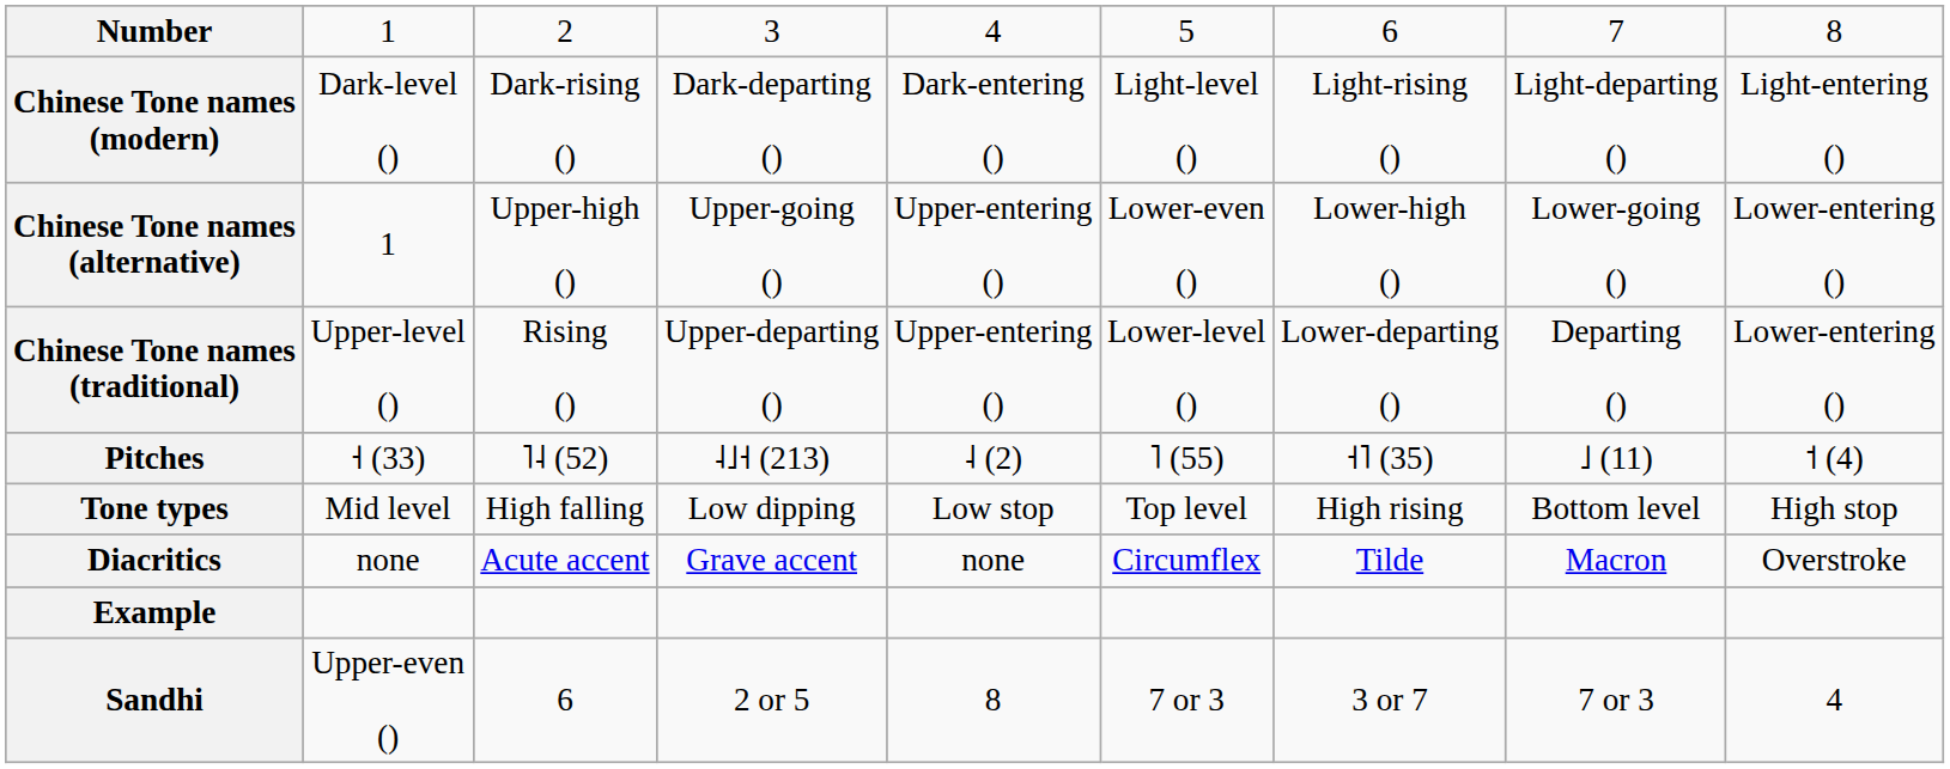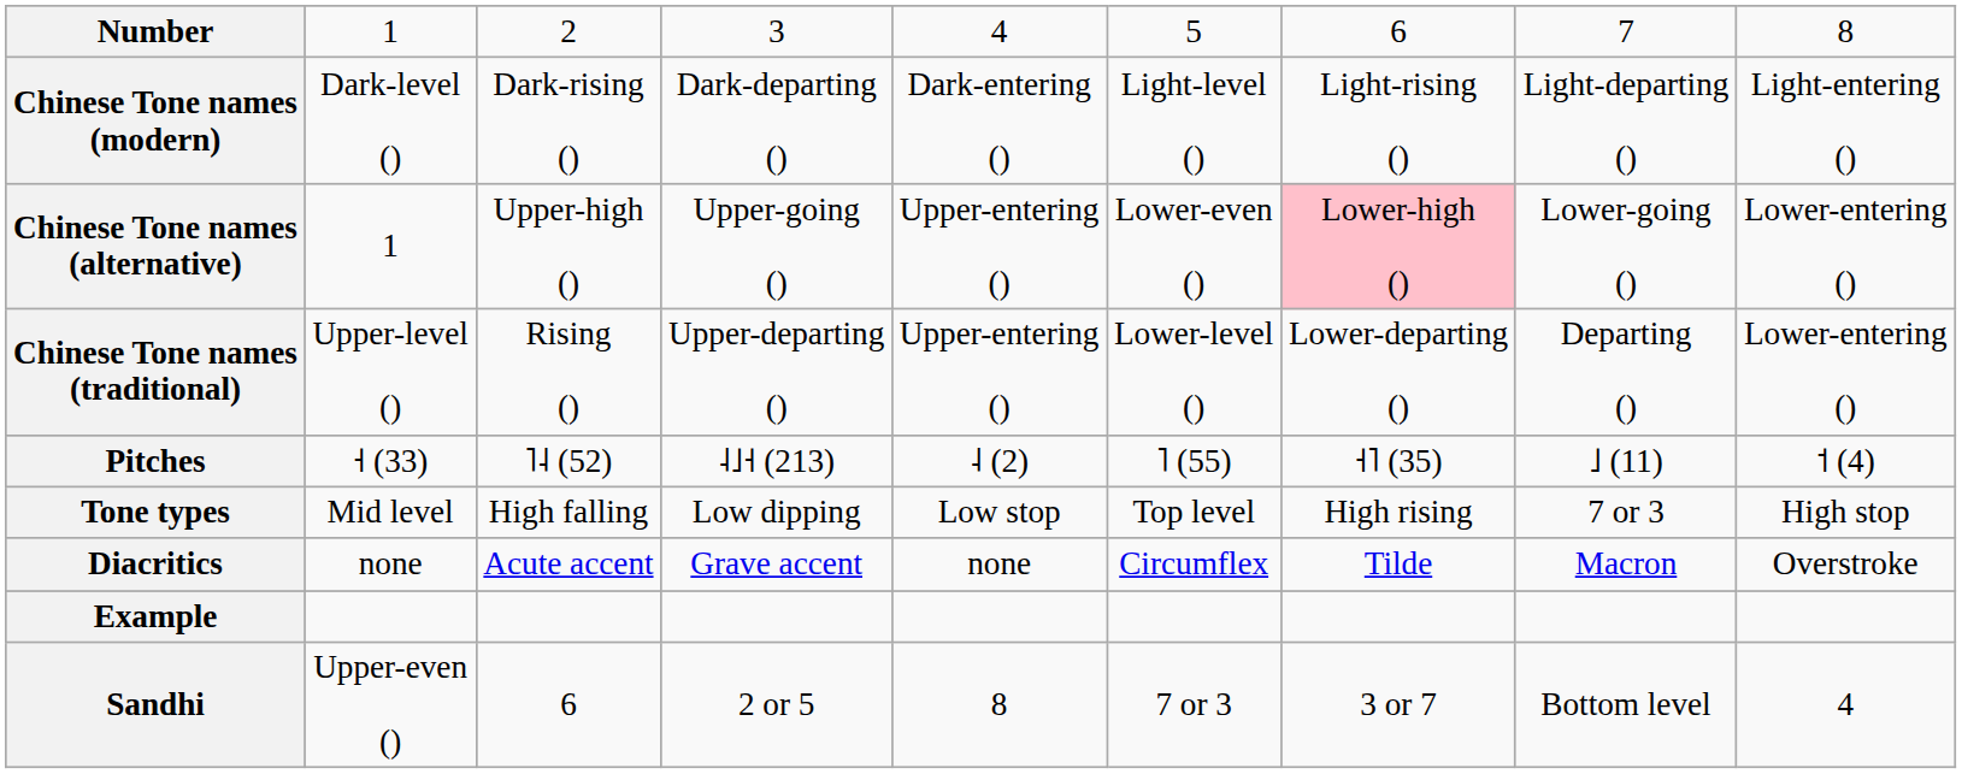Chinese Tone names (alternative) | column 7: no background -> pink background
Tone types | column 8: Bottom level -> 7 or 3
Sandhi | column 8: 7 or 3 -> Bottom level
